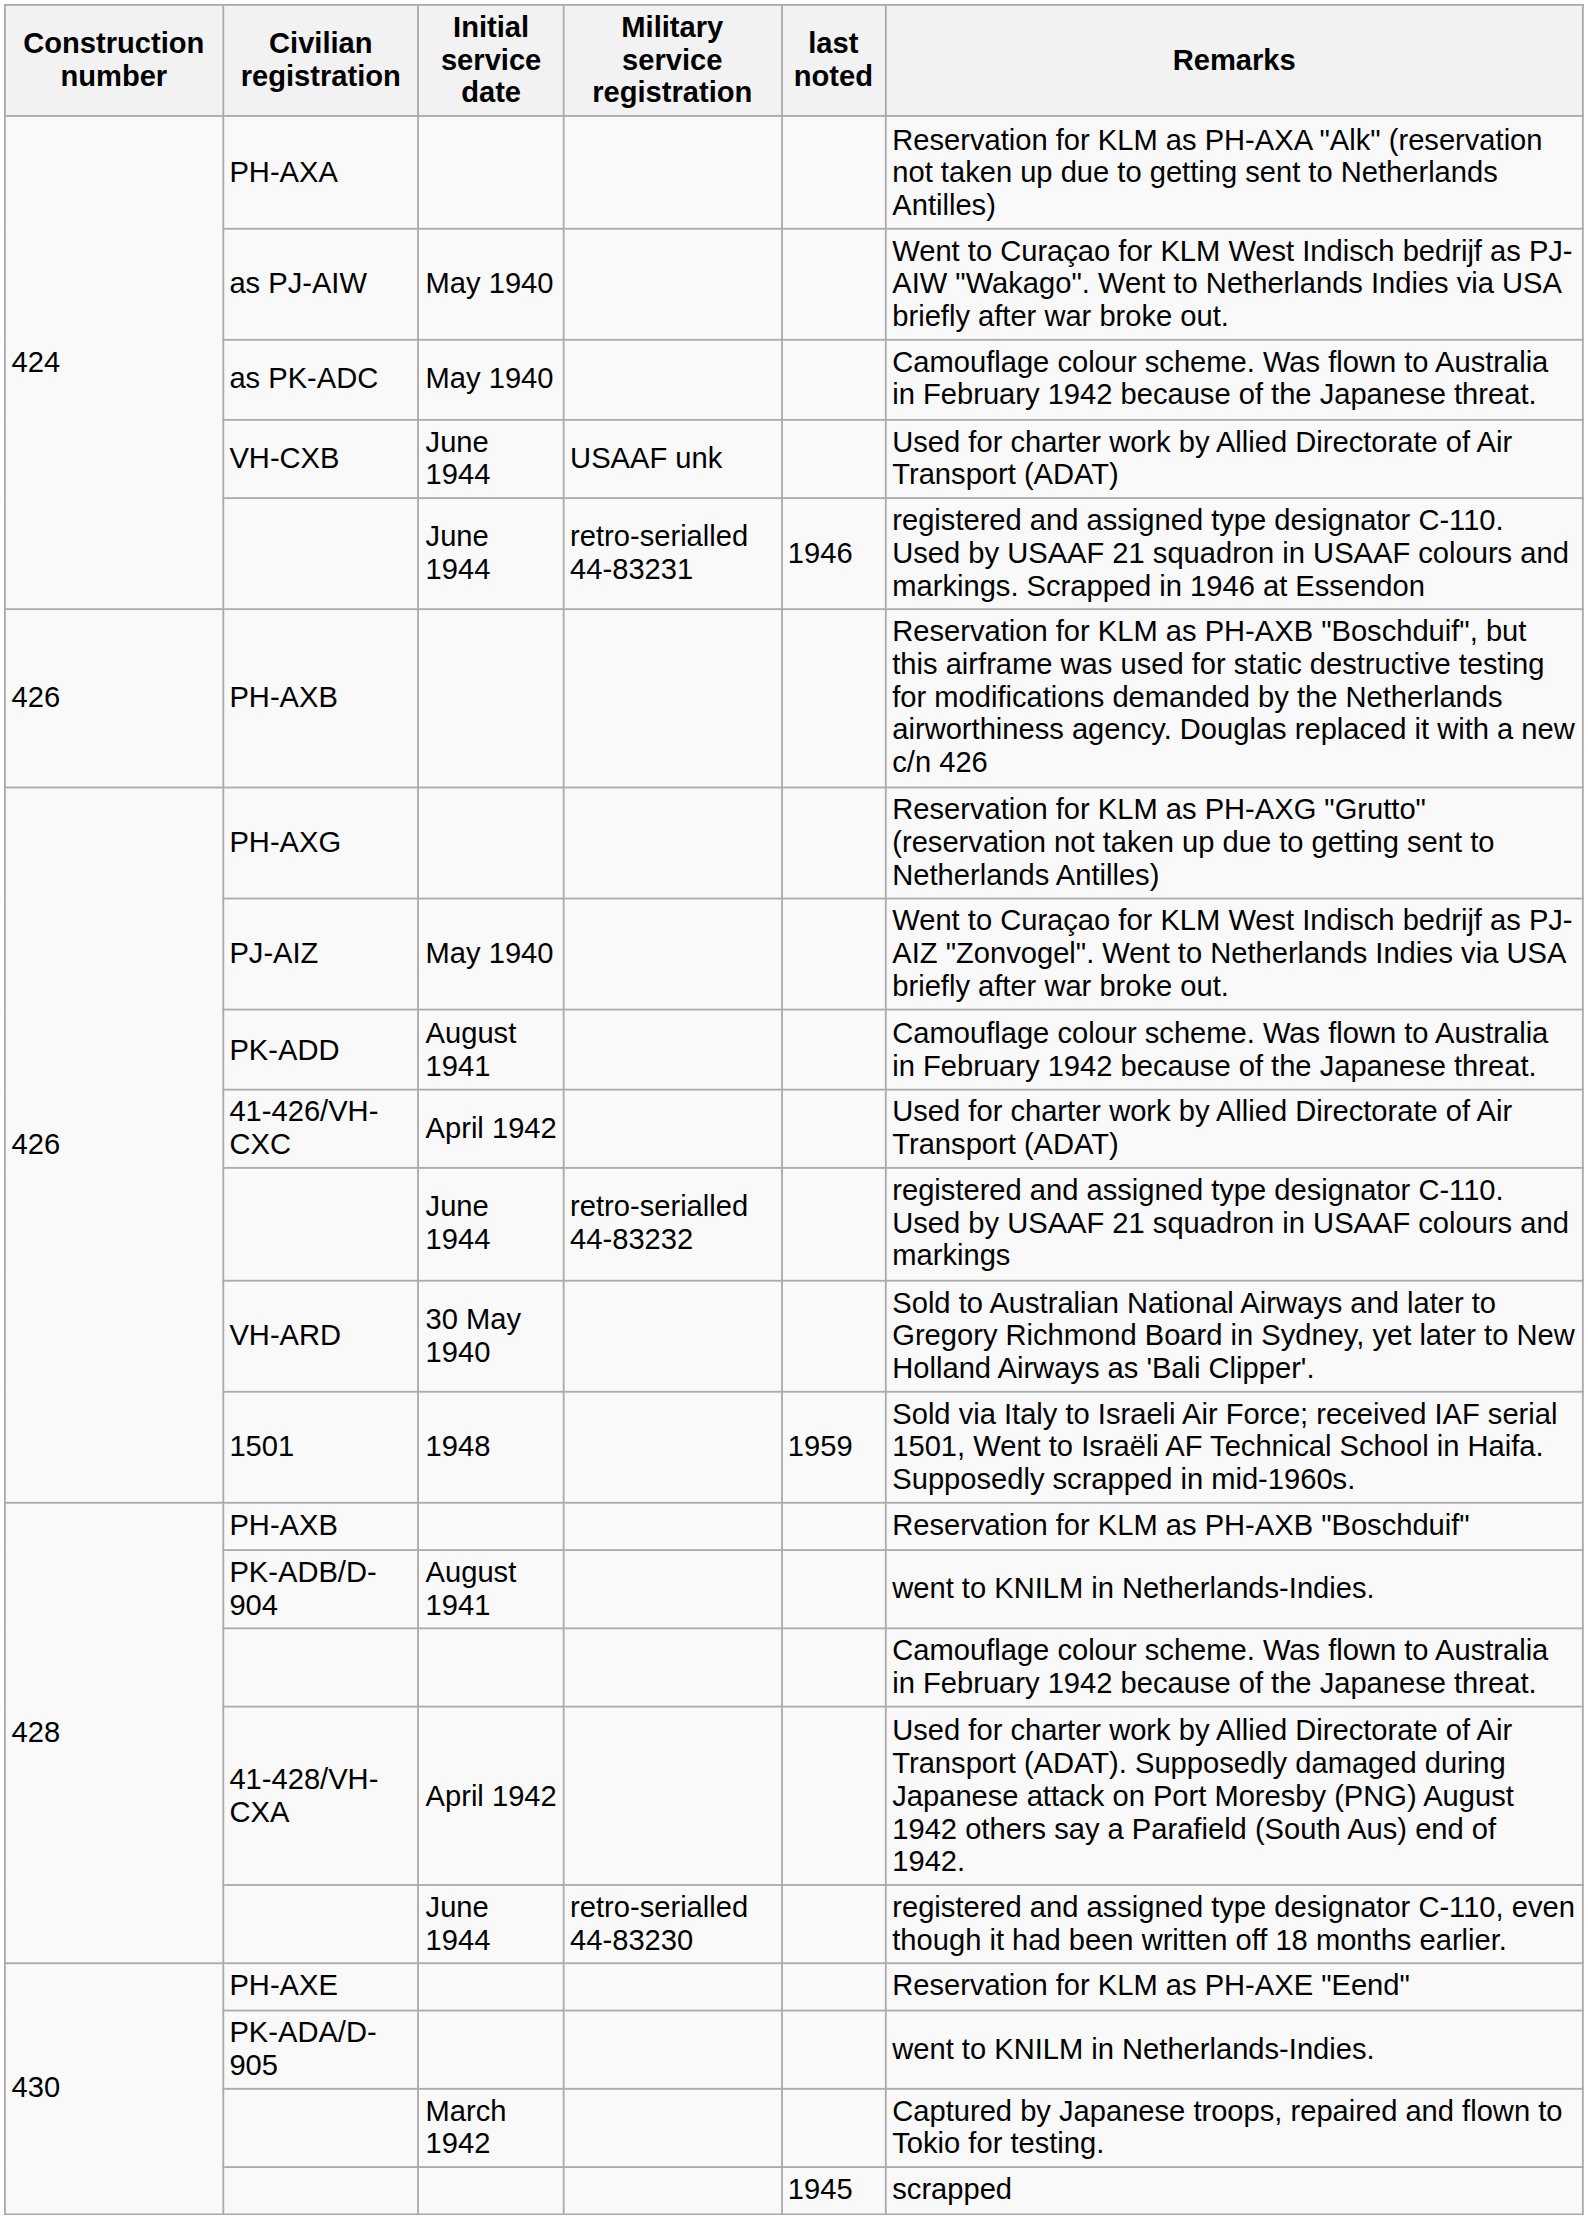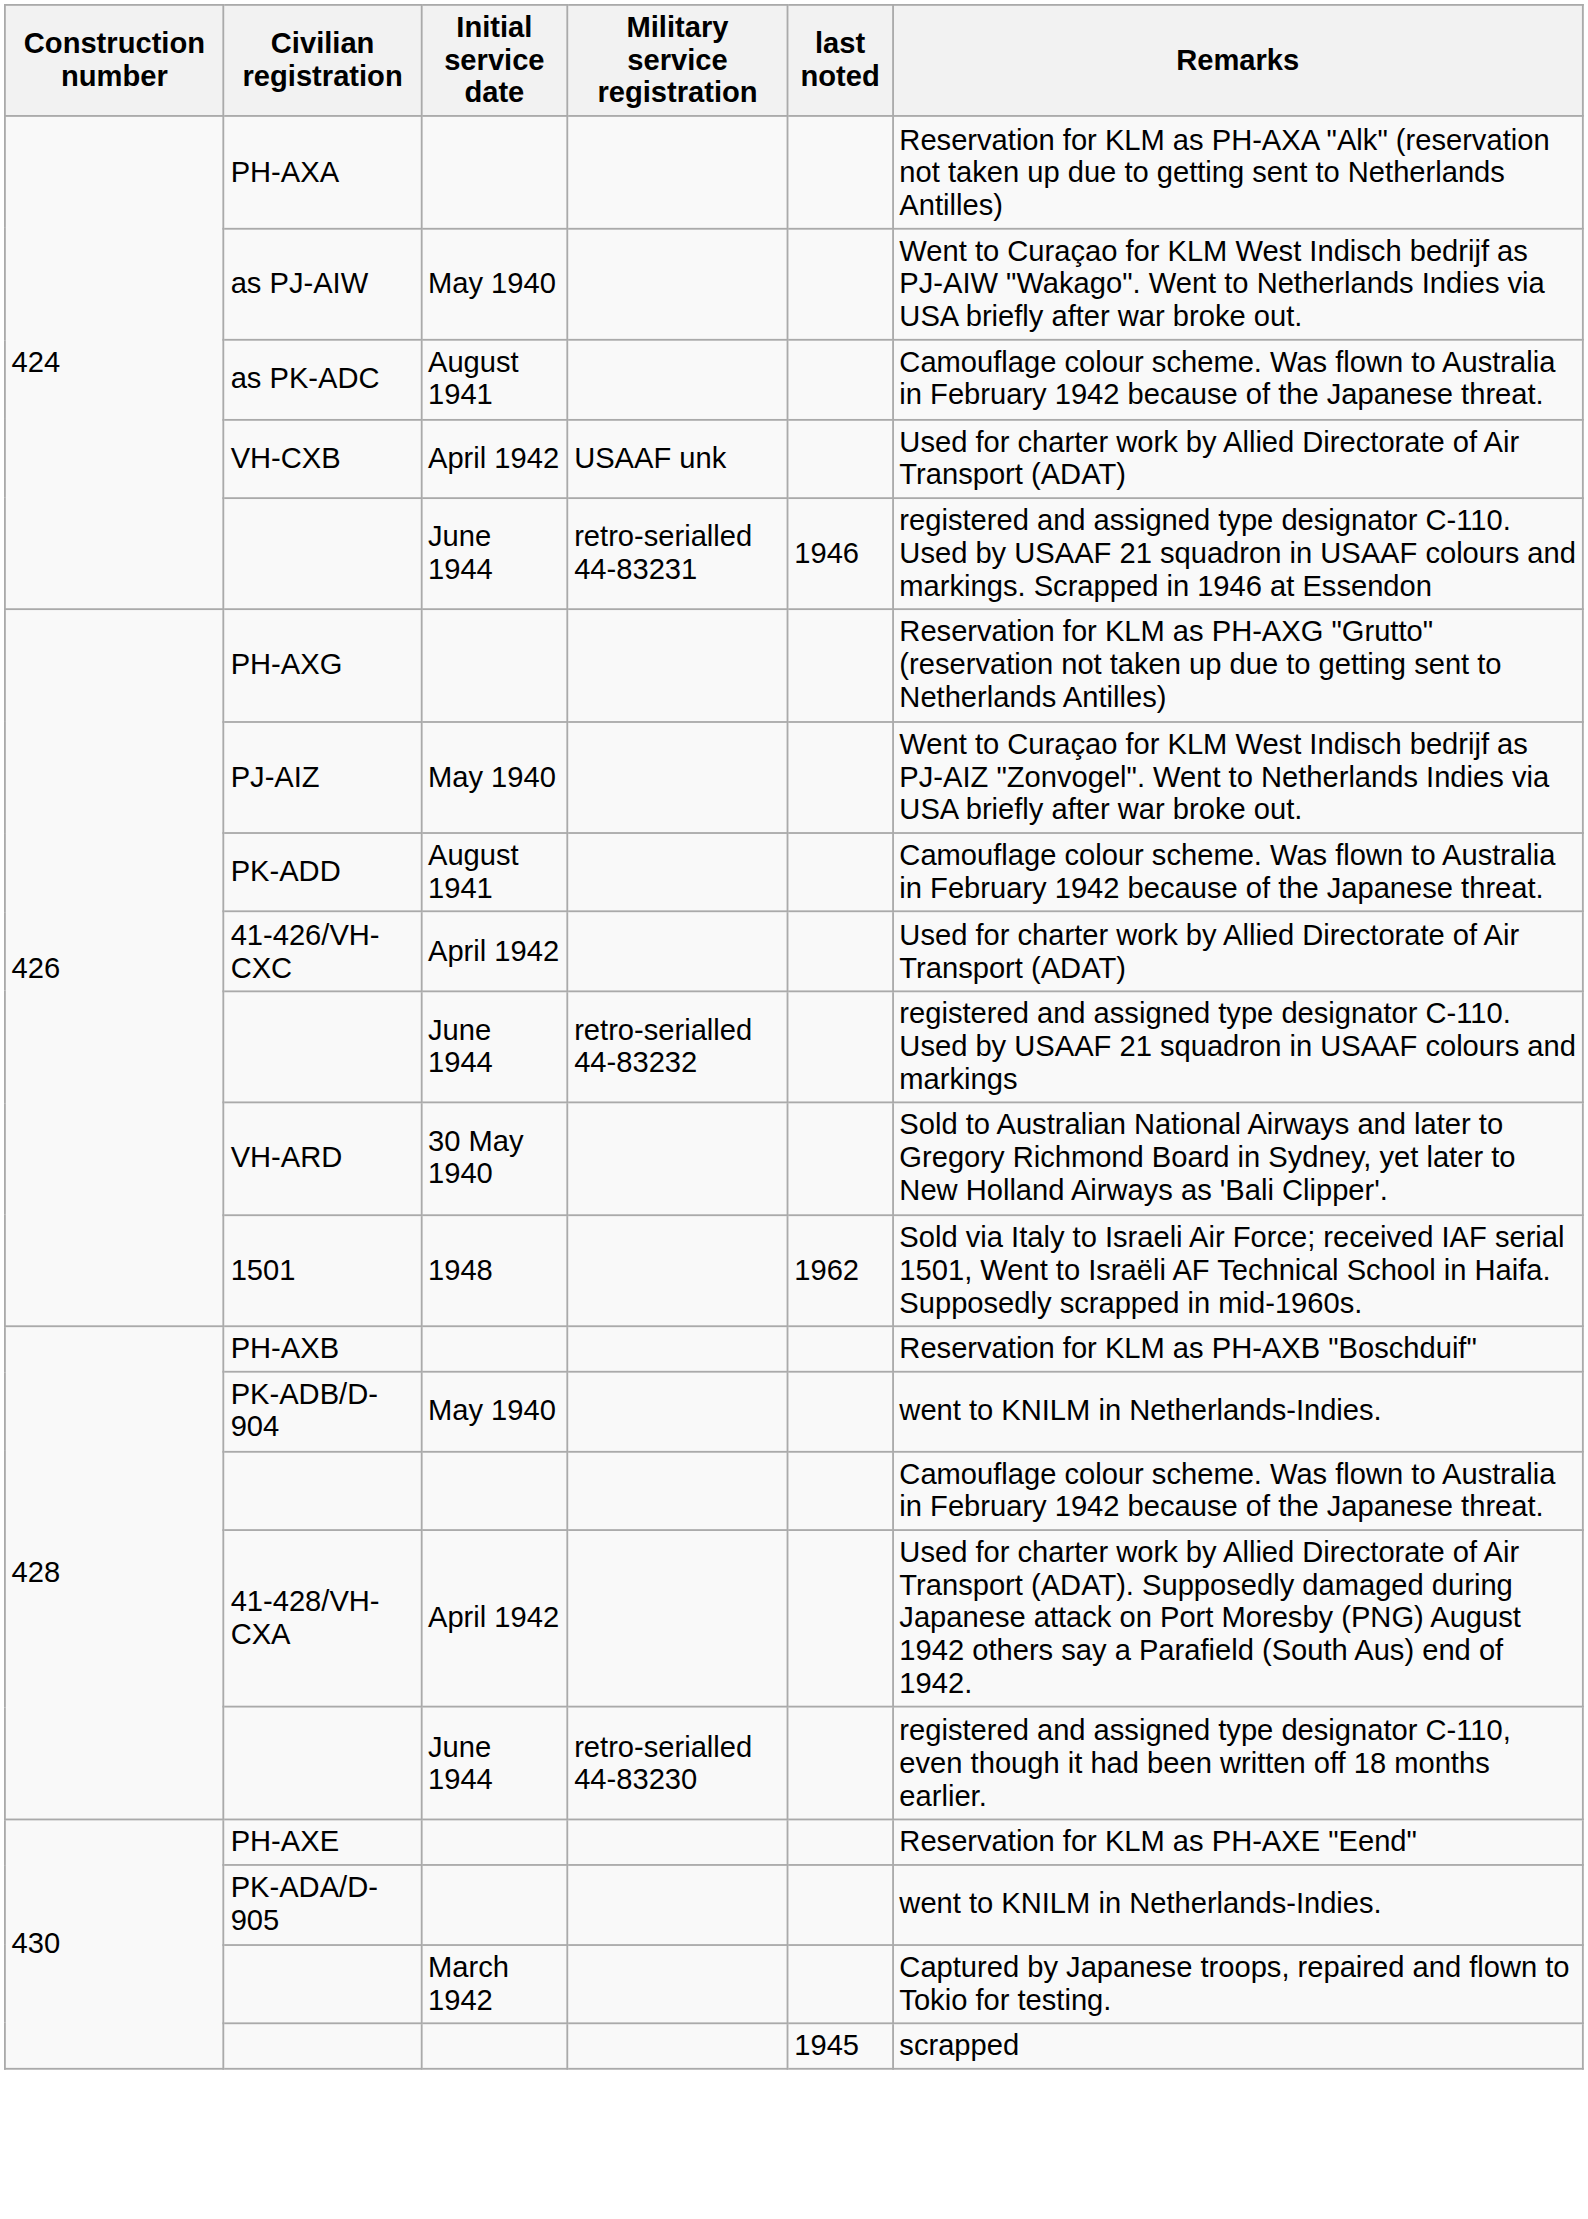as PK-ADC | Initial service date: May 1940 -> August 1941
VH-CXB | Initial service date: June 1944 -> April 1942
- row: 426 | PH-AXB | Reservation for KLM as PH-AXB "Boschduif", but this airframe was used for static destructive testing for modifications demanded by the Netherlands airworthiness agency. Douglas replaced it with a new c/n 426
1501 | last noted: 1959 -> 1962
PK-ADB/D-904 | Initial service date: August 1941 -> May 1940
